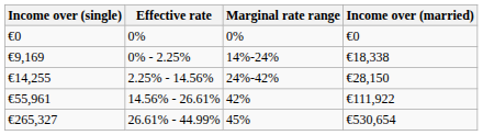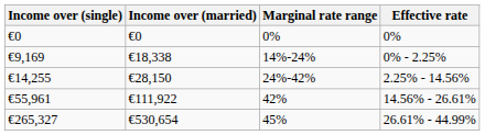columns swapped: Income over (married) <-> Effective rate
